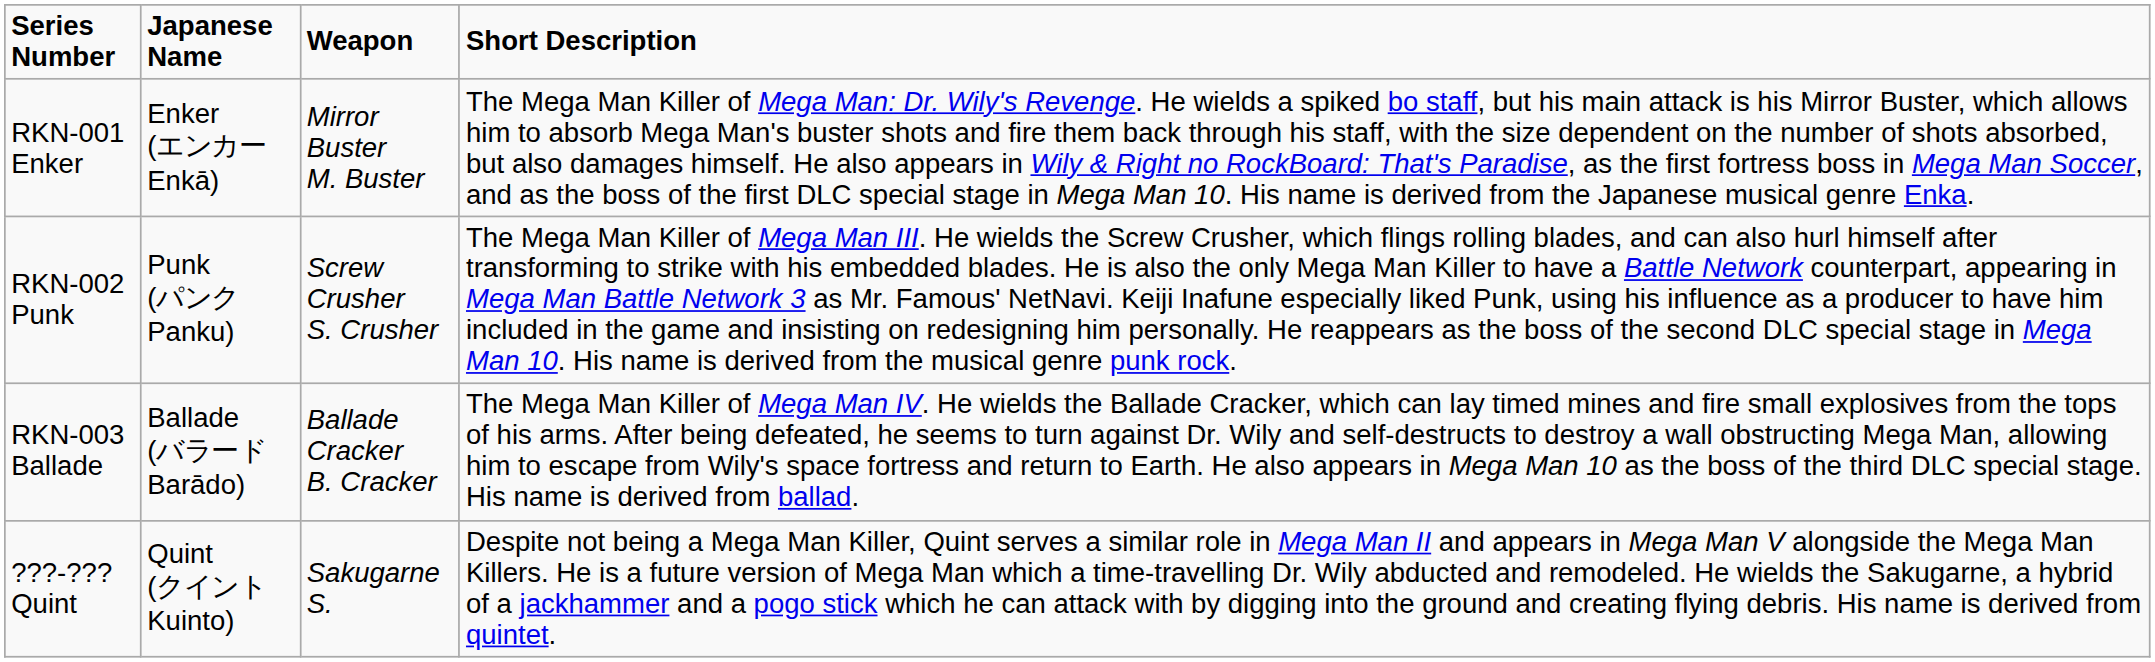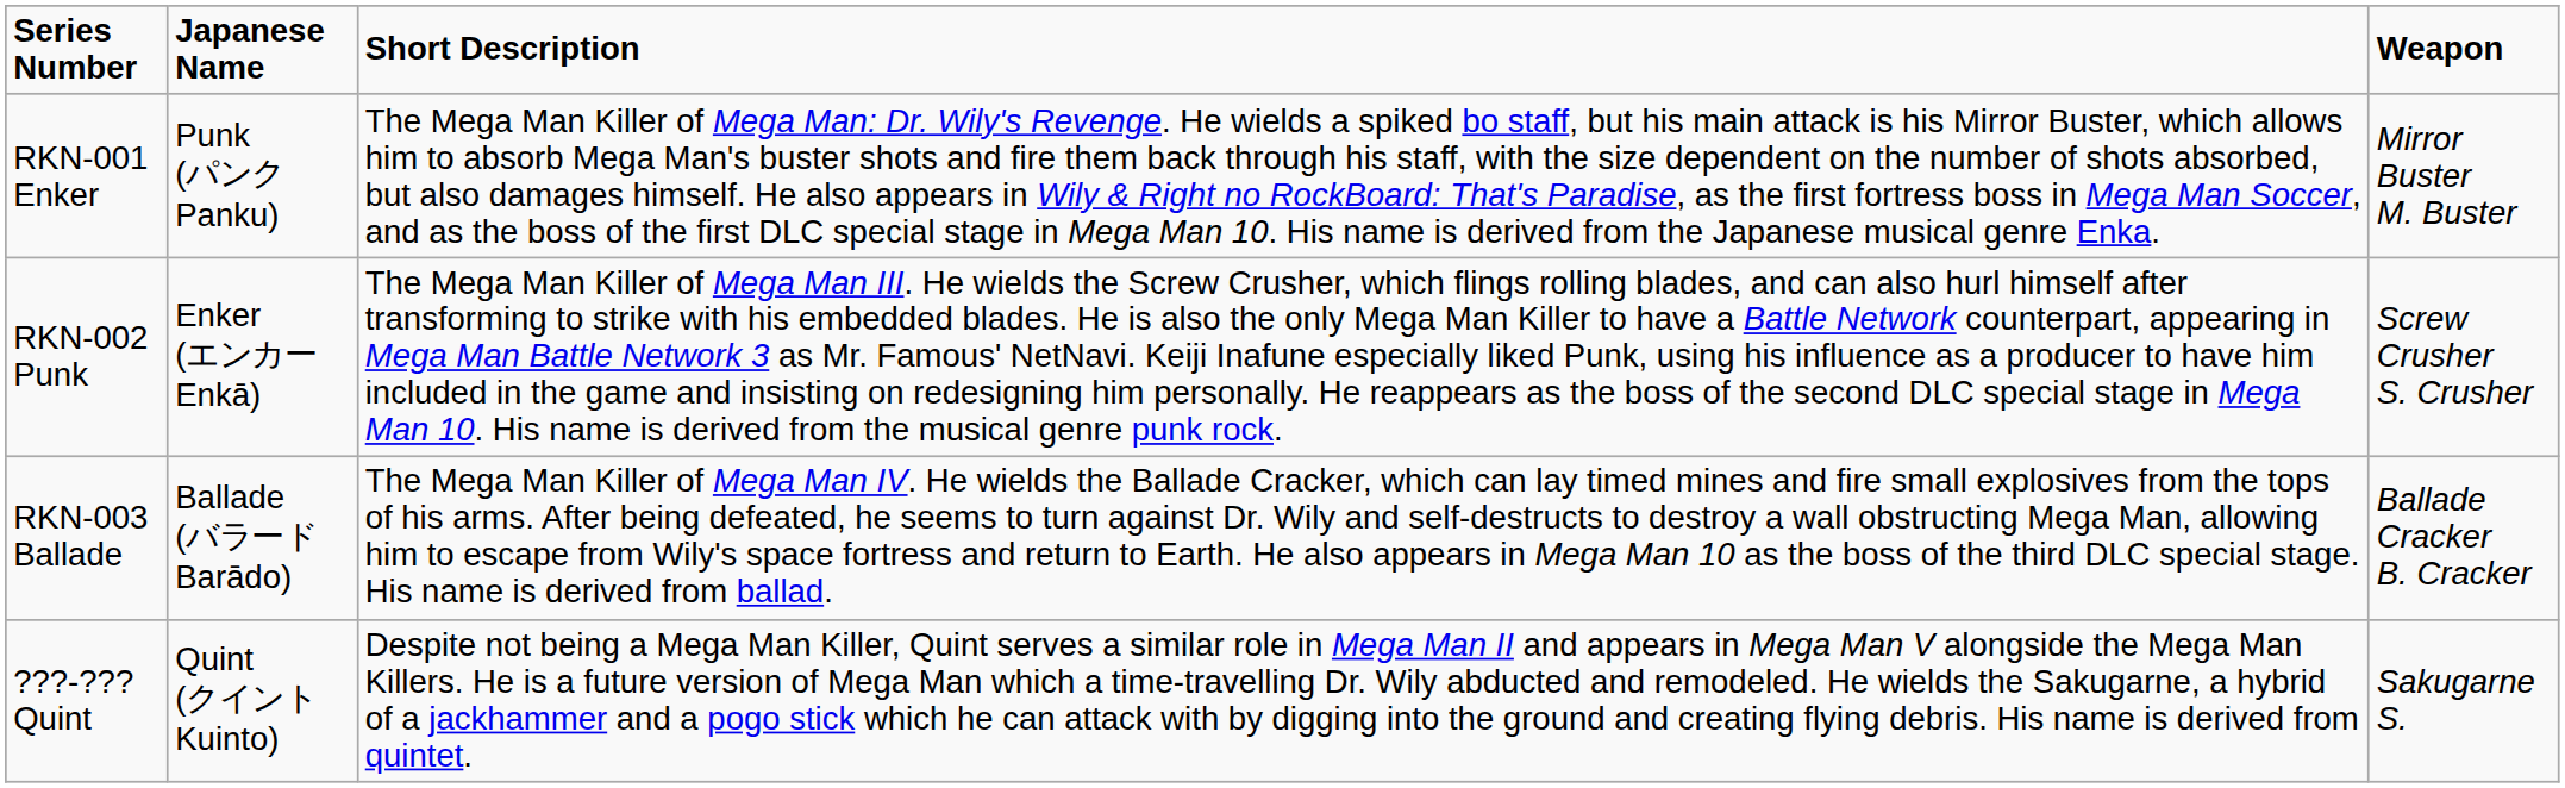columns swapped: Short Description <-> Weapon
RKN-001 Enker | Japanese Name: Enker (エンカー Enkā) -> Punk (パンク Panku)
RKN-002 Punk | Japanese Name: Punk (パンク Panku) -> Enker (エンカー Enkā)
